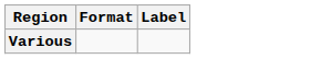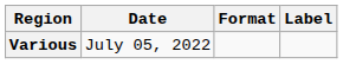+ column: Date | July 05, 2022
